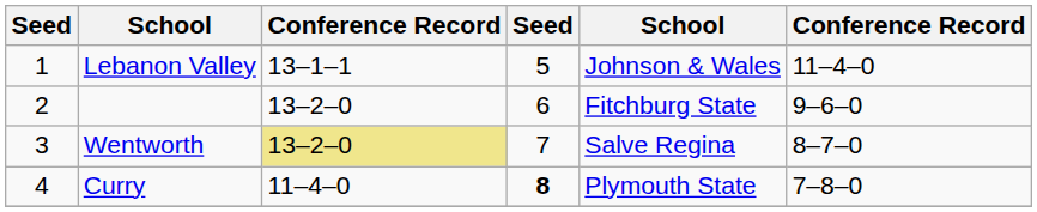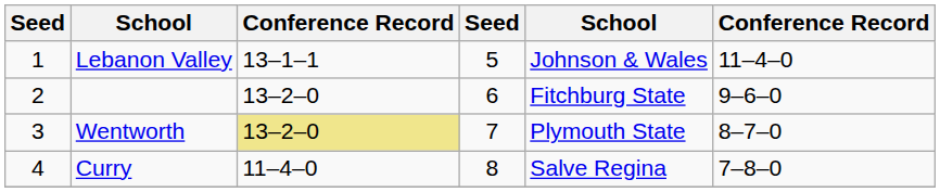Wentworth | column 5: Salve Regina -> Plymouth State
Curry | column 4: bold -> normal
Curry | column 5: Plymouth State -> Salve Regina
